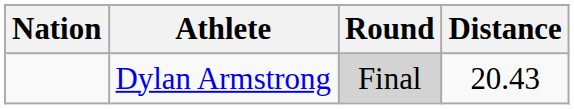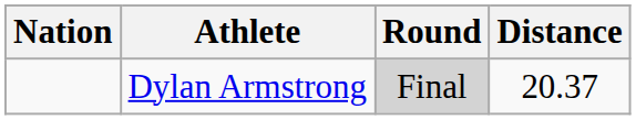Dylan Armstrong | Distance: 20.43 -> 20.37
